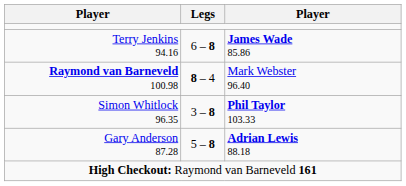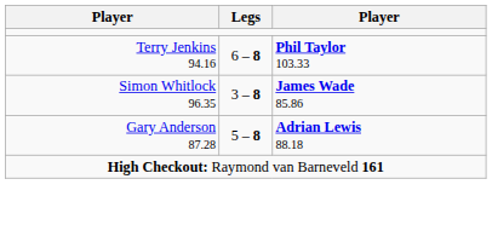Terry Jenkins 94.16 | column 3: James Wade 85.86 -> Phil Taylor 103.33
- row: Raymond van Barneveld 100.98 | 8 – 4 | Mark Webster 96.40
Simon Whitlock 96.35 | column 3: Phil Taylor 103.33 -> James Wade 85.86
